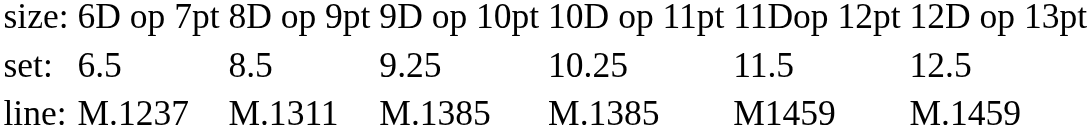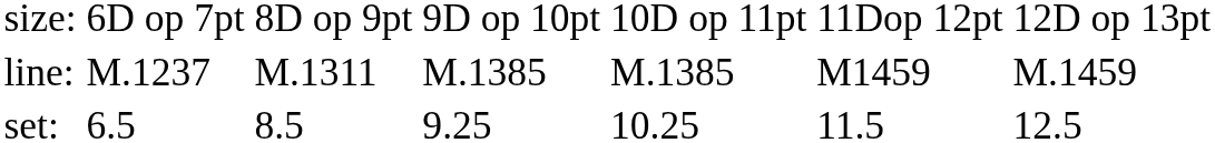rows swapped: set: <-> line:
